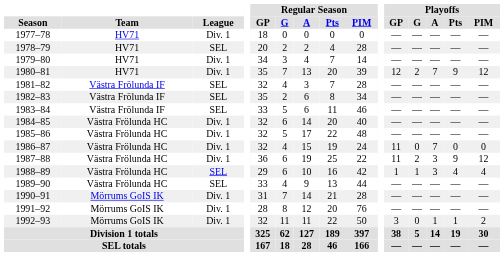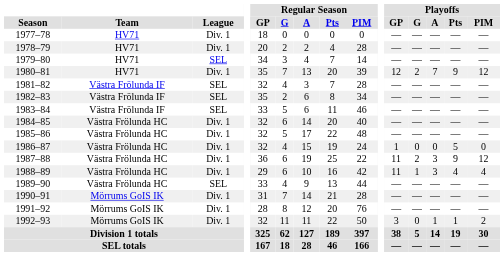1978–79 | League: SEL -> Div. 1
1979–80 | League: Div. 1 -> SEL
1986–87 | Playoffs / GP: 11 -> 1
1986–87 | Playoffs / A: 7 -> 0
1986–87 | Playoffs / Pts: 0 -> 5
1988–89 | League: SEL -> Div. 1
1988–89 | Playoffs / GP: 1 -> 11
